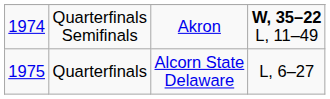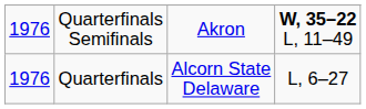Quarterfinals Semifinals | column 1: 1974 -> 1976
Quarterfinals | column 1: 1975 -> 1976
